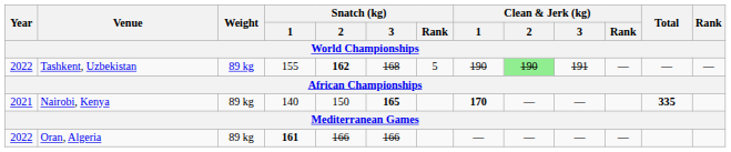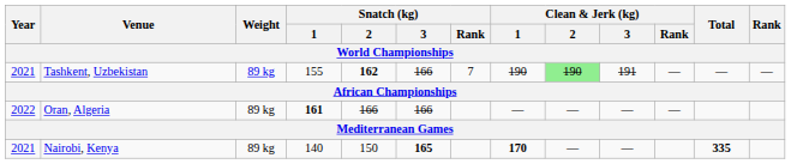Tashkent, Uzbekistan | Year: 2022 -> 2021
Tashkent, Uzbekistan | Snatch (kg) / 3: 168 -> 166
Tashkent, Uzbekistan | Snatch (kg) / Rank: 5 -> 7
rows swapped: Nairobi, Kenya <-> Oran, Algeria
